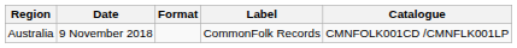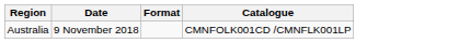- column: Label | CommonFolk Records
